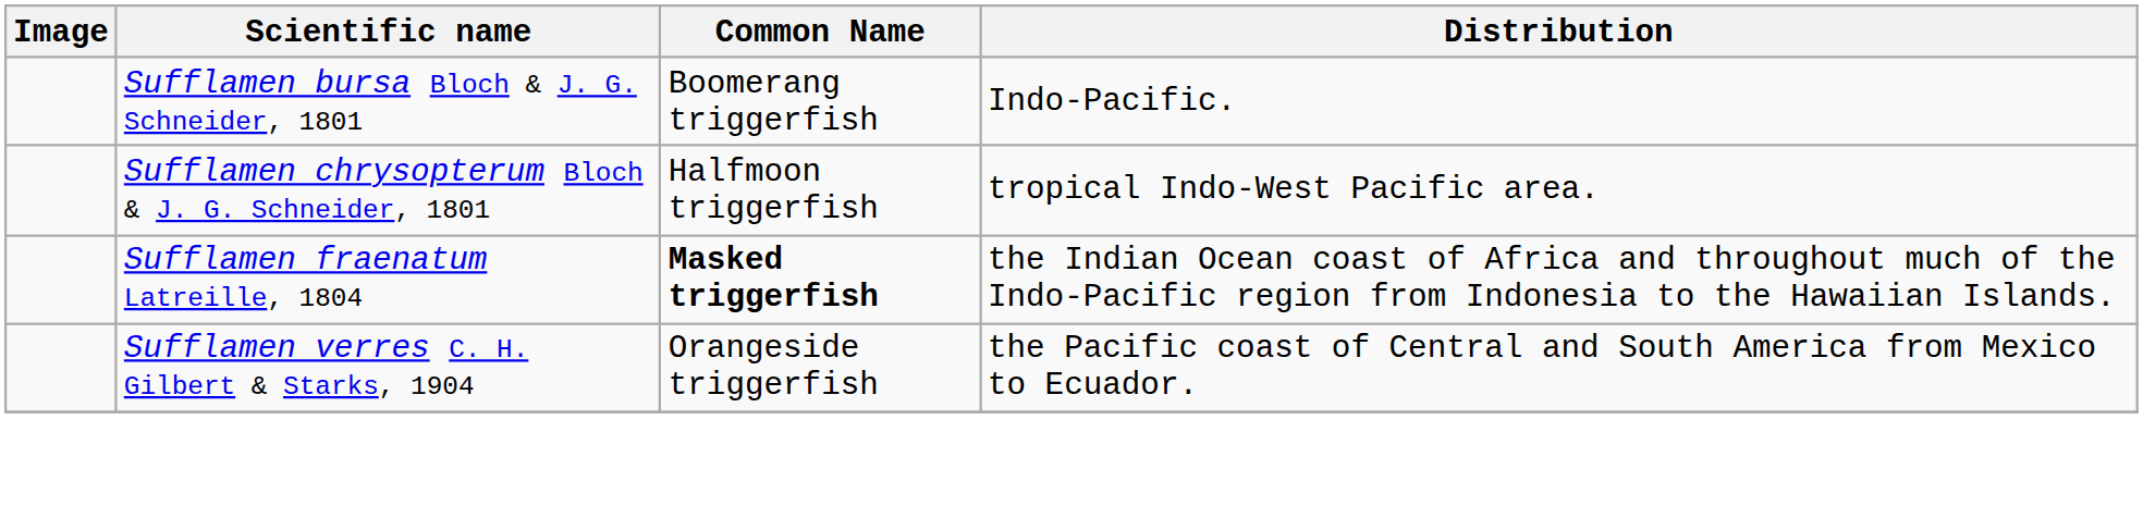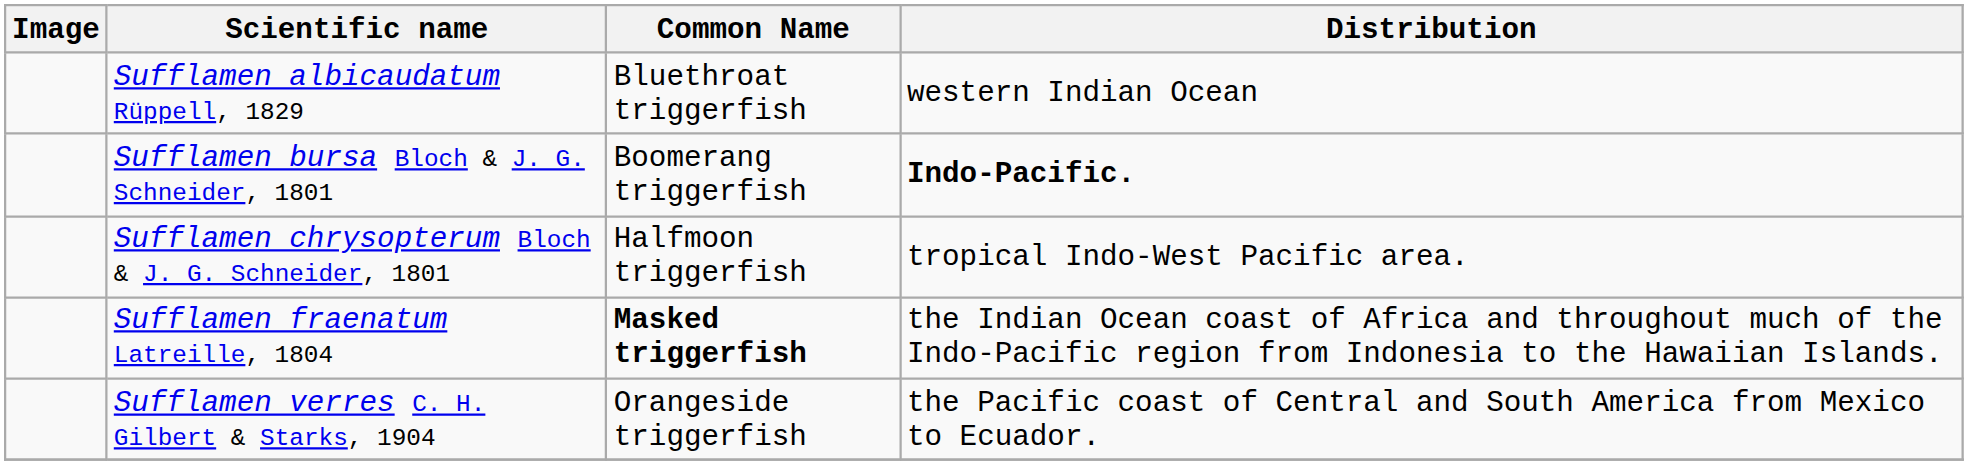+ row: Sufflamen albicaudatum Rüppell, 1829 | Bluethroat triggerfish | western Indian Ocean
Sufflamen bursa Bloch & J. G. Schneider, 1801 | Distribution: normal -> bold
